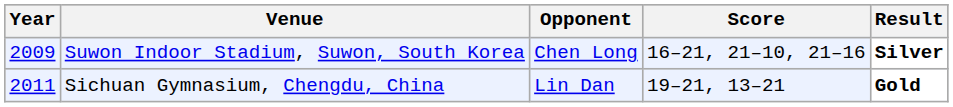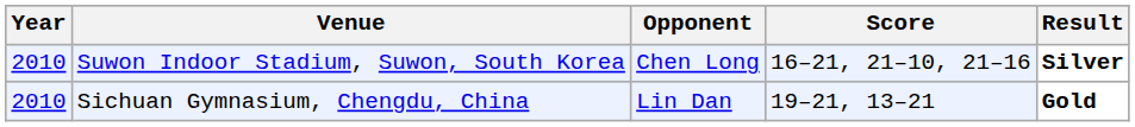Suwon Indoor Stadium, Suwon, South Korea | Year: 2009 -> 2010
Sichuan Gymnasium, Chengdu, China | Year: 2011 -> 2010
